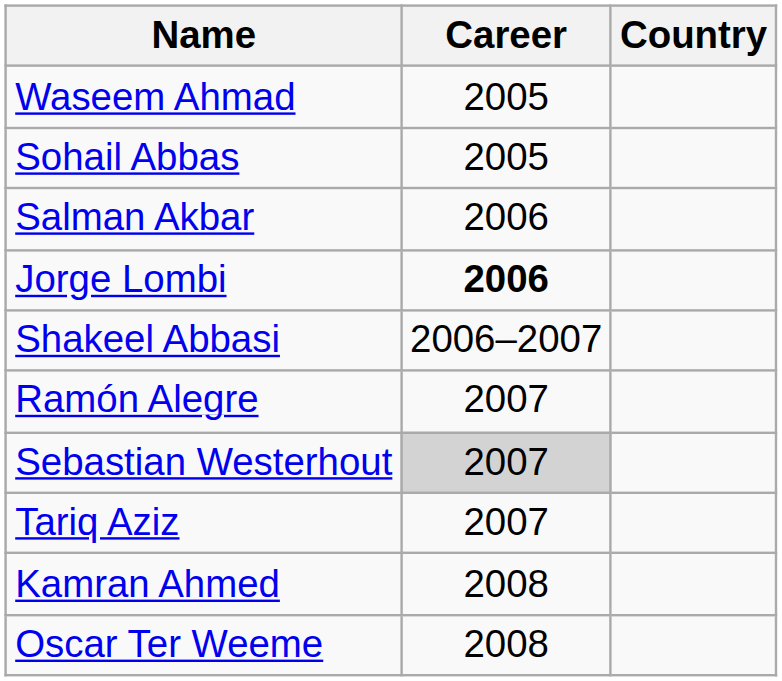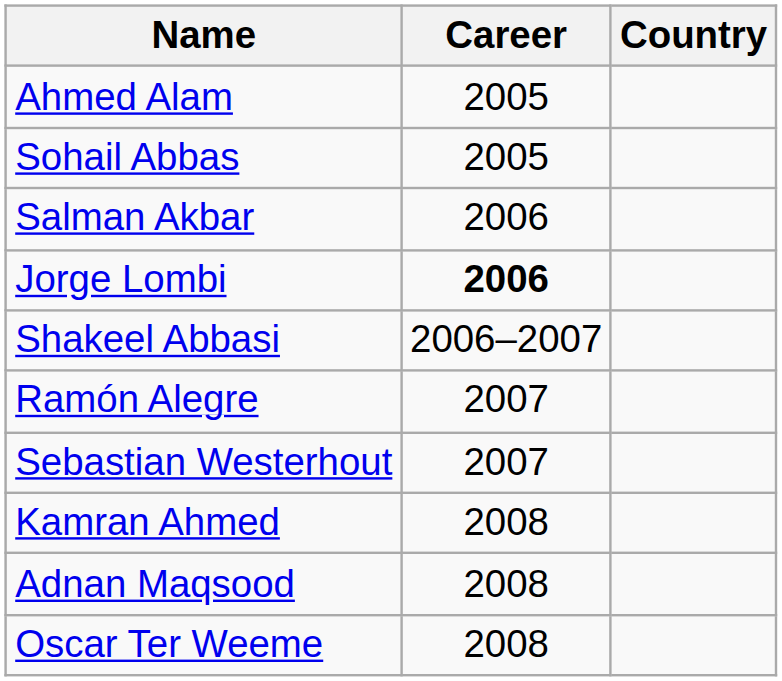- row: Waseem Ahmad | 2005
+ row: Ahmed Alam | 2005
Sebastian Westerhout | Career: lightgrey background -> no background
- row: Tariq Aziz | 2007
+ row: Adnan Maqsood | 2008
